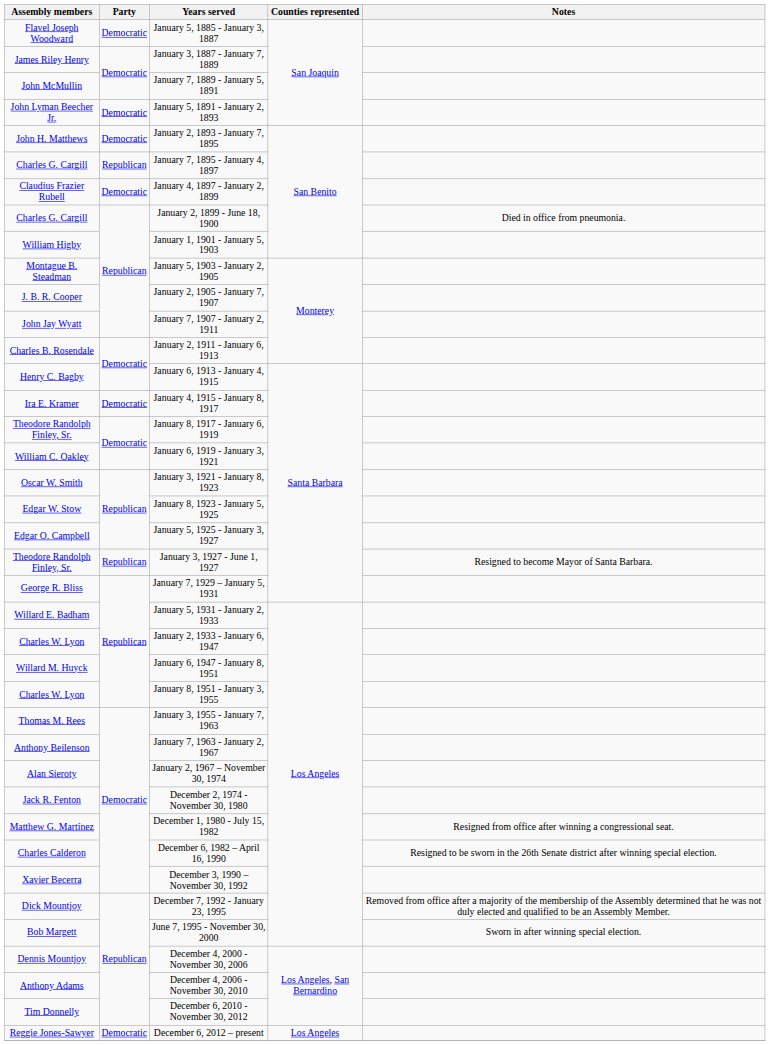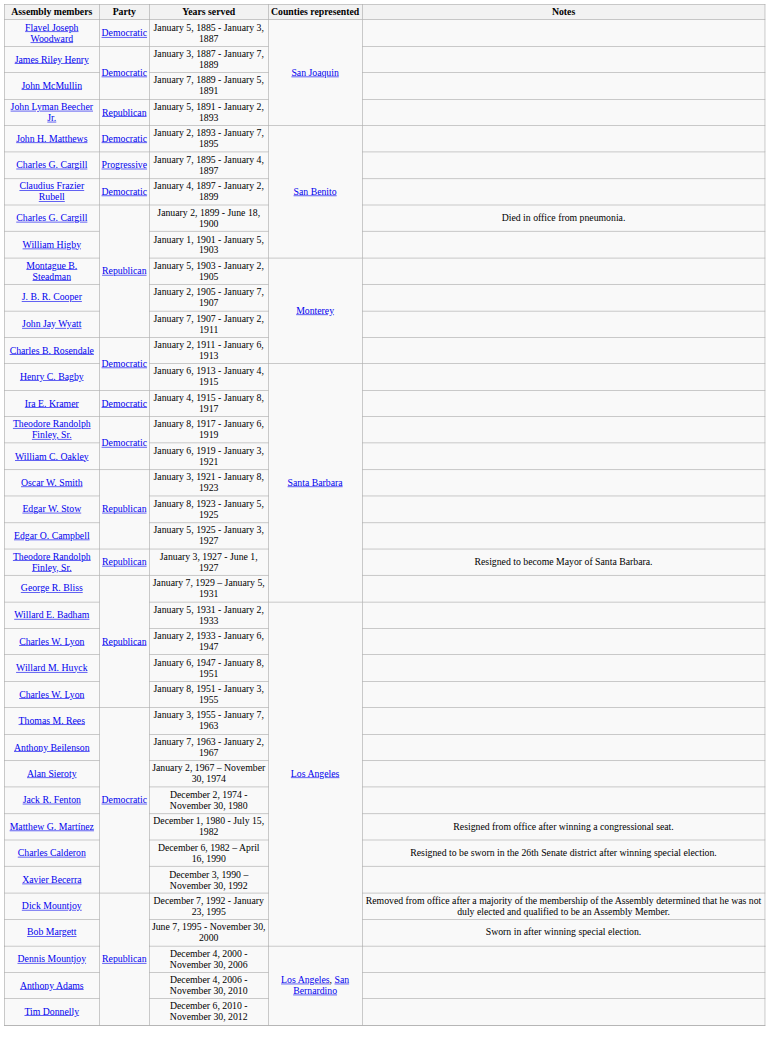January 5, 1891 - January 2, 1893 | Party: Democratic -> Republican
January 7, 1895 - January 4, 1897 | Party: Republican -> Progressive
- row: Reggie Jones-Sawyer | Democratic | December 6, 2012 – present | Los Angeles
